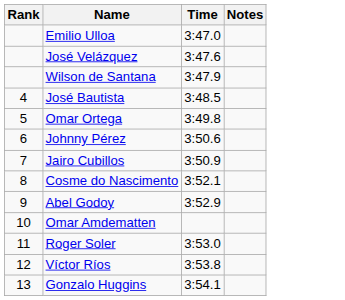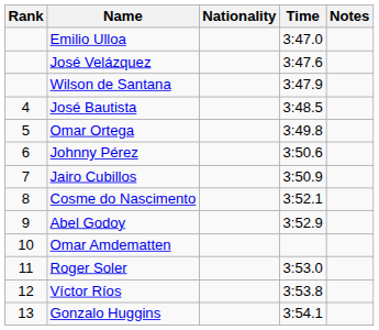+ column: Nationality
